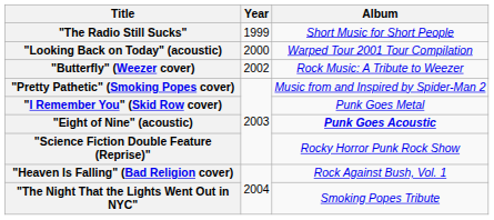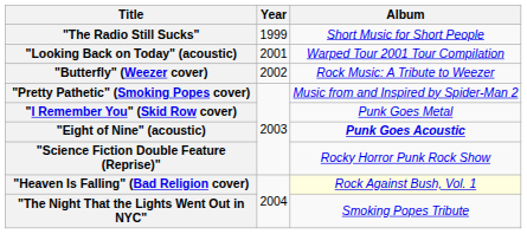"Looking Back on Today" (acoustic) | Year: 2000 -> 2001
"Heaven Is Falling" (Bad Religion cover) | Album: no background -> lightyellow background
